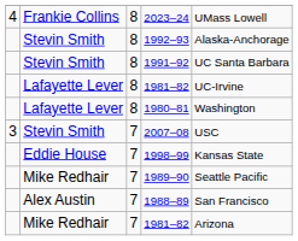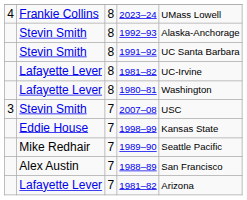7 / 1981–82 | column 2: Mike Redhair -> Lafayette Lever
